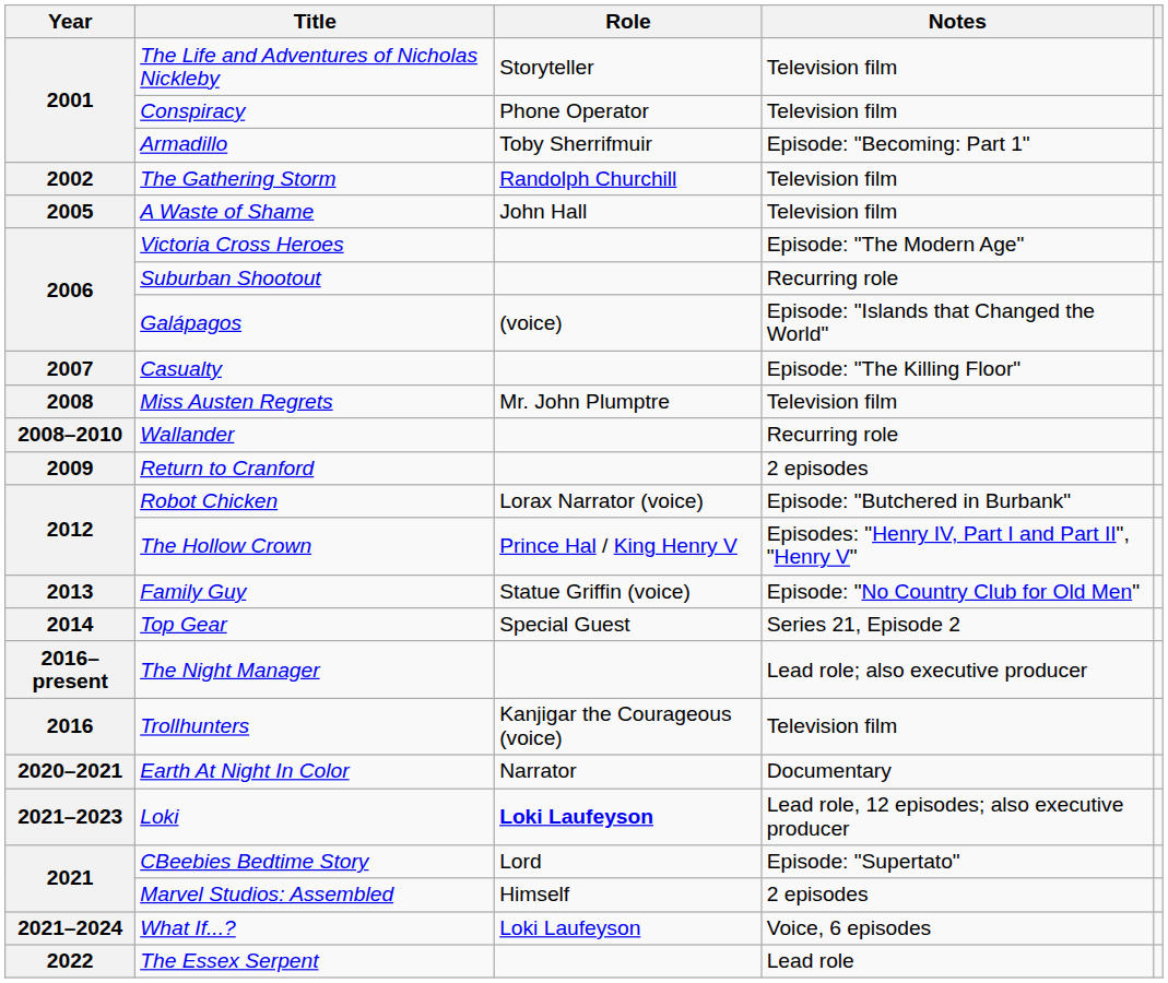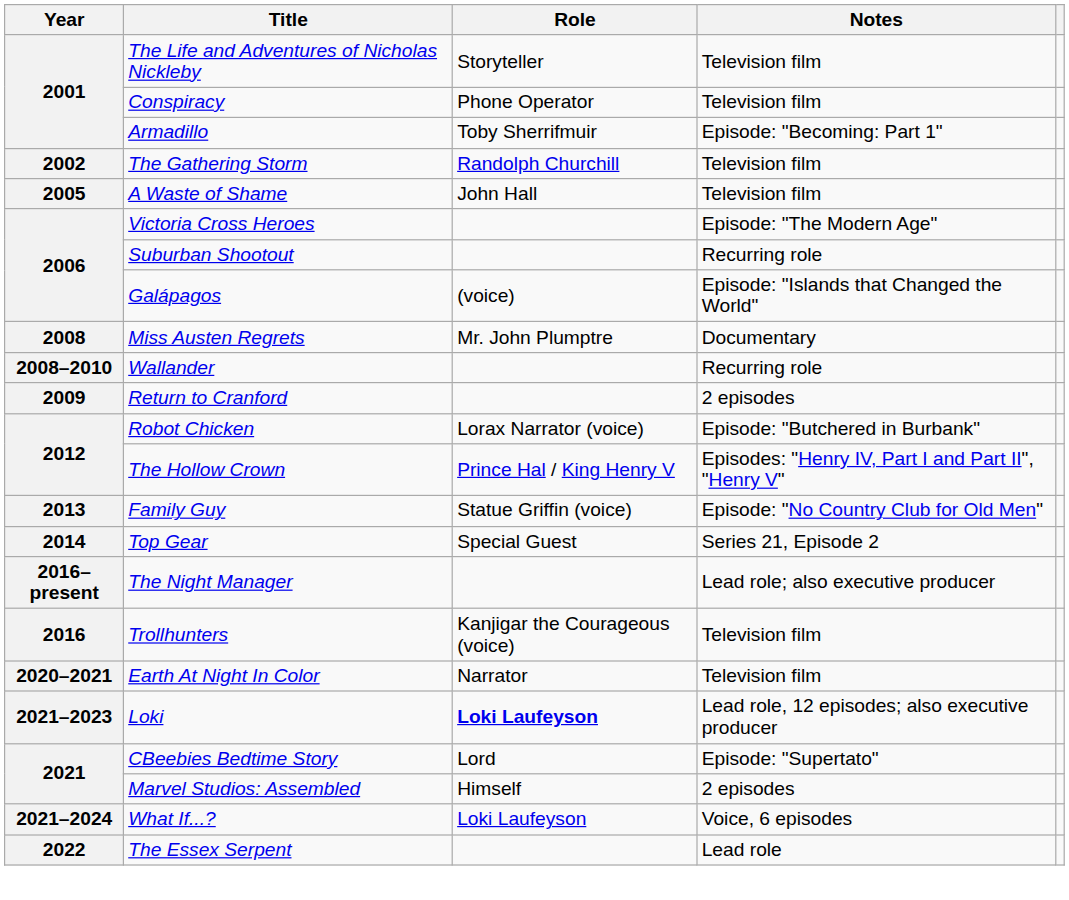- row: 2007 | Casualty | Episode: "The Killing Floor"
Miss Austen Regrets | Notes: Television film -> Documentary
Earth At Night In Color | Notes: Documentary -> Television film
